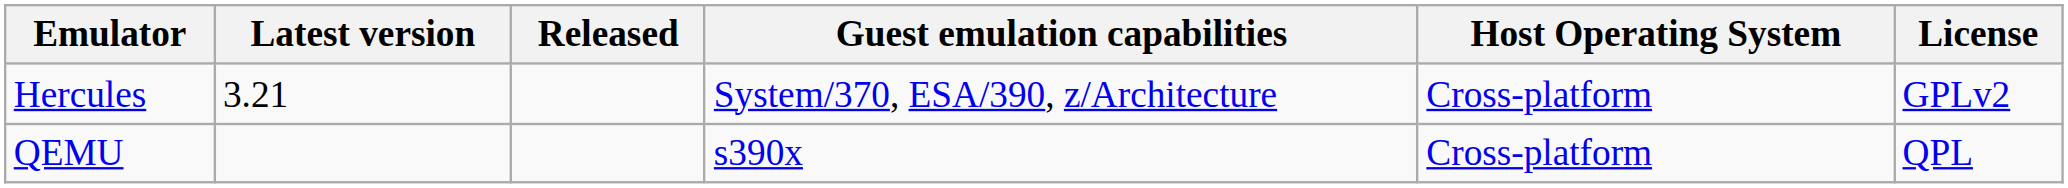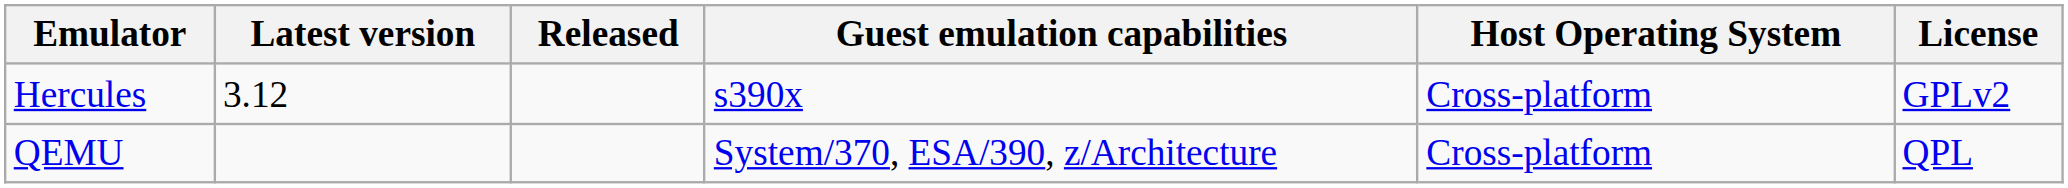Hercules | Latest version: 3.21 -> 3.12
Hercules | Guest emulation capabilities: System/370, ESA/390, z/Architecture -> s390x
QEMU | Guest emulation capabilities: s390x -> System/370, ESA/390, z/Architecture
